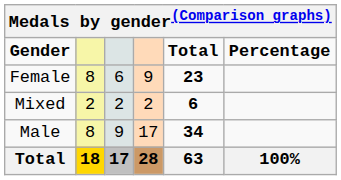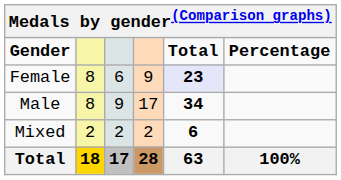Female | Total: no background -> lavender background
rows swapped: Male <-> Mixed
